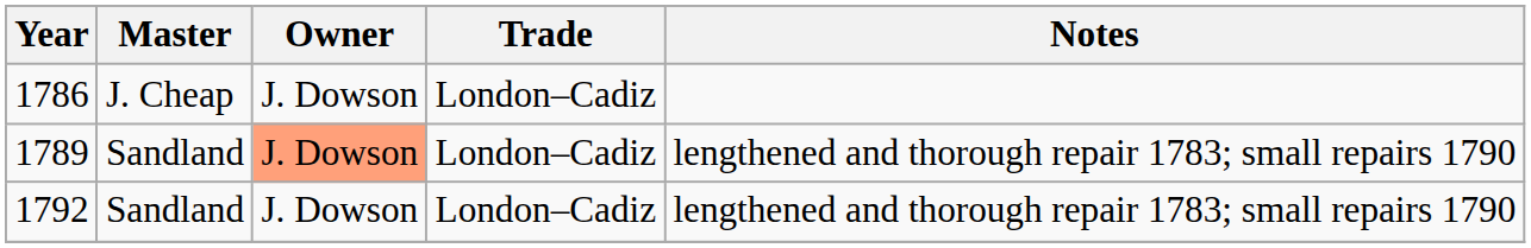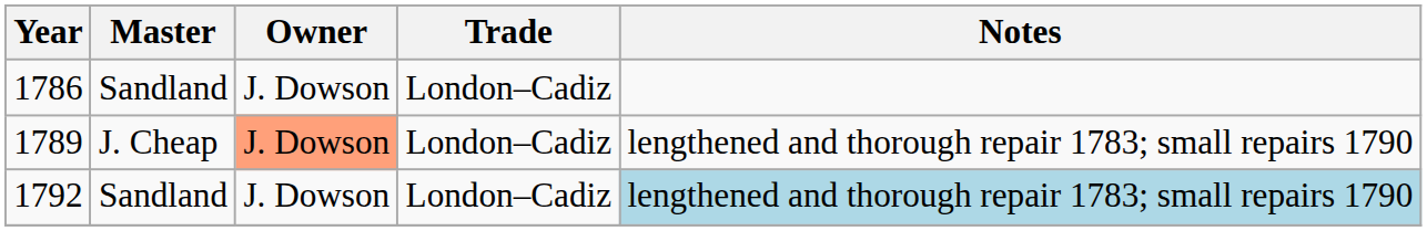1786 | Master: J. Cheap -> Sandland
1789 | Master: Sandland -> J. Cheap
1792 | Notes: no background -> lightblue background
